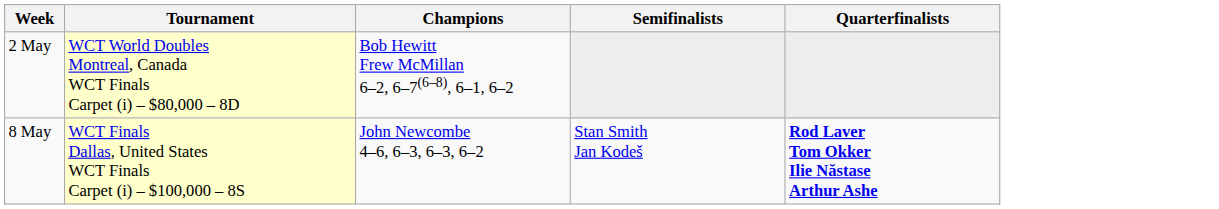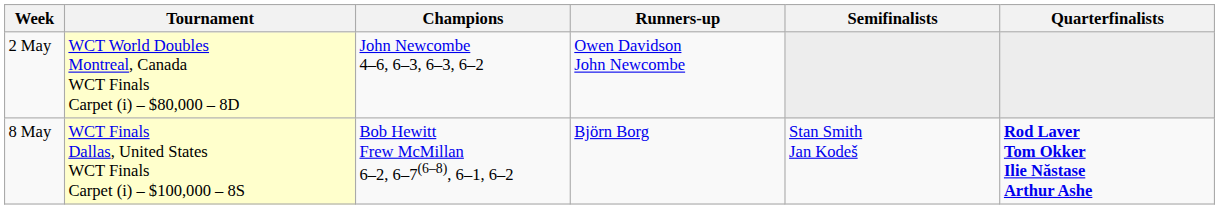+ column: Runners-up | Owen Davidson John Newcombe | Björn Borg
2 May | Champions: Bob Hewitt Frew McMillan 6–2, 6–7(6–8), 6–1, 6–2 -> John Newcombe 4–6, 6–3, 6–3, 6–2
8 May | Champions: John Newcombe 4–6, 6–3, 6–3, 6–2 -> Bob Hewitt Frew McMillan 6–2, 6–7(6–8), 6–1, 6–2
